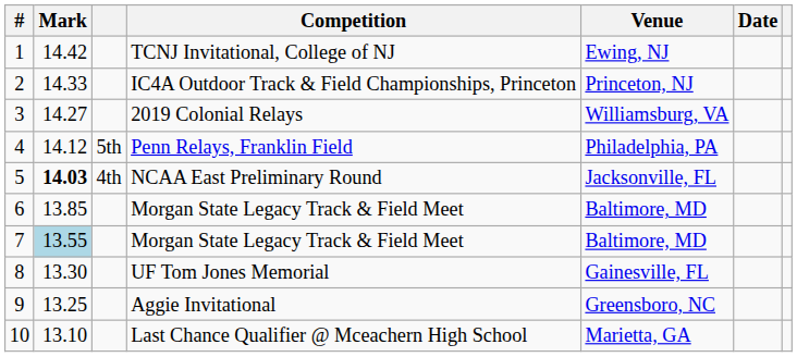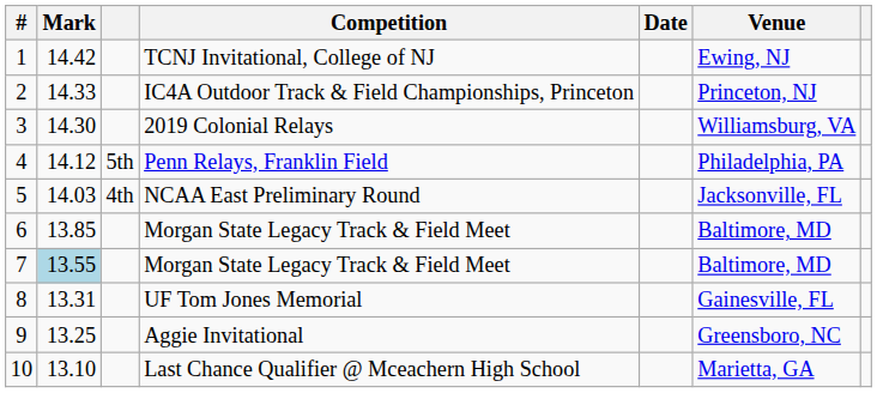columns swapped: Venue <-> Date
2019 Colonial Relays | Mark: 14.27 -> 14.30
NCAA East Preliminary Round | Mark: bold -> normal
UF Tom Jones Memorial | Mark: 13.30 -> 13.31
